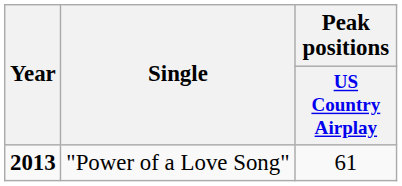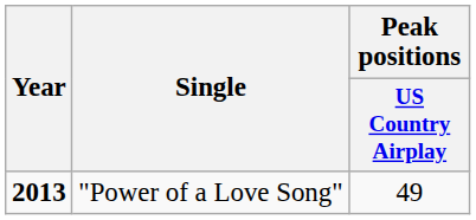"Power of a Love Song" | Peak positions / US Country Airplay: 61 -> 49
